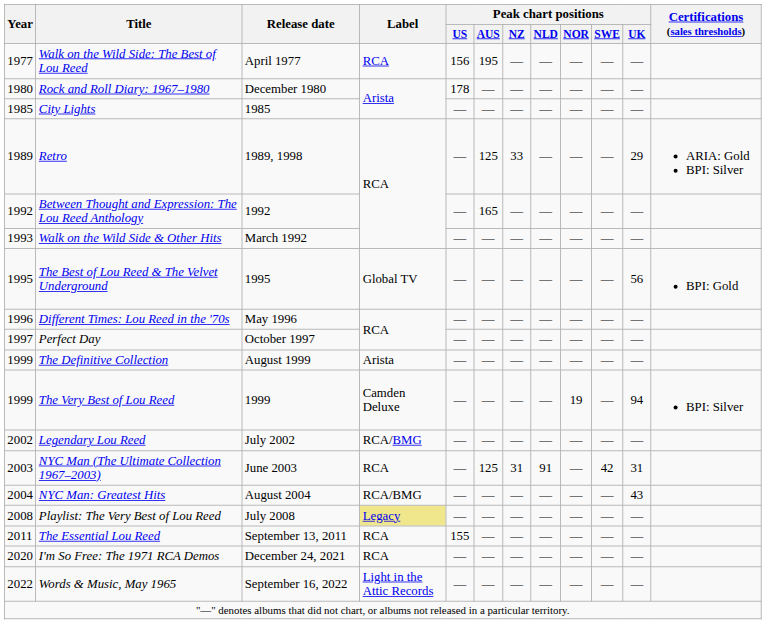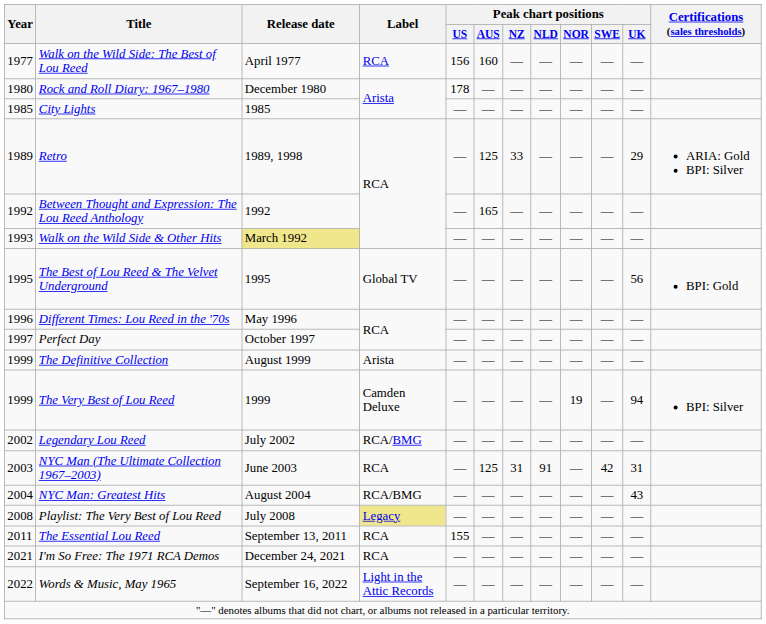Walk on the Wild Side: The Best of Lou Reed | Peak chart positions / AUS: 195 -> 160
Walk on the Wild Side & Other Hits | Release date: no background -> khaki background
I'm So Free: The 1971 RCA Demos | Year: 2020 -> 2021
